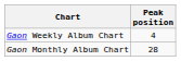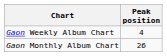Gaon Monthly Album Chart | Peak position: 28 -> 26
